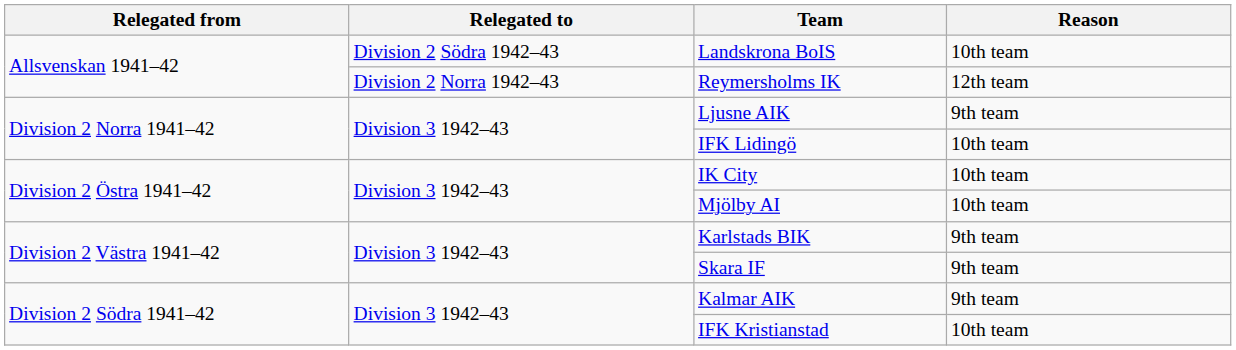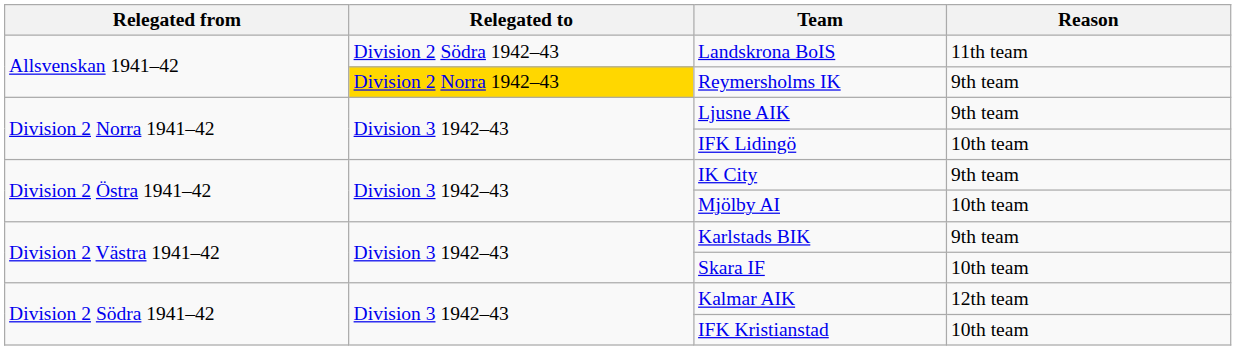Landskrona BoIS | Reason: 10th team -> 11th team
Reymersholms IK | Relegated to: no background -> gold background
Reymersholms IK | Reason: 12th team -> 9th team
IK City | Reason: 10th team -> 9th team
Skara IF | Reason: 9th team -> 10th team
Kalmar AIK | Reason: 9th team -> 12th team
